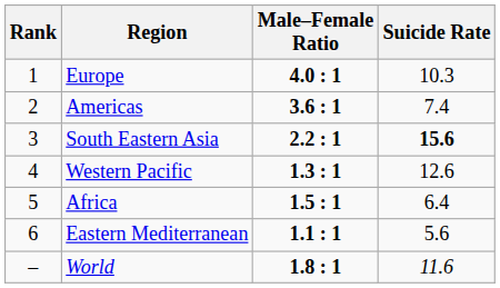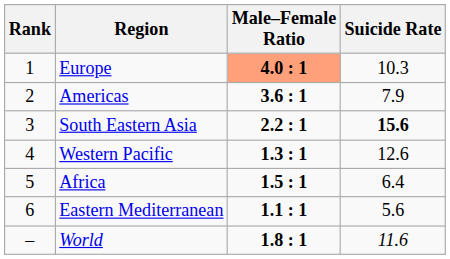Europe | Male–Female Ratio: no background -> lightsalmon background
Americas | Suicide Rate: 7.4 -> 7.9
